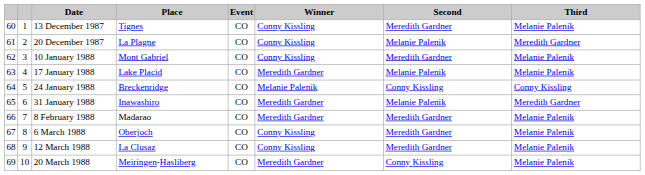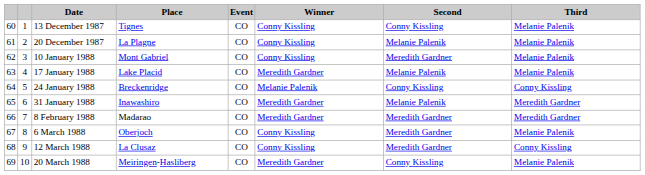13 December 1987 | Second: Meredith Gardner -> Conny Kissling
20 December 1987 | Third: Meredith Gardner -> Melanie Palenik
8 February 1988 | Third: Melanie Palenik -> Meredith Gardner
12 March 1988 | Third: Melanie Palenik -> Conny Kissling
